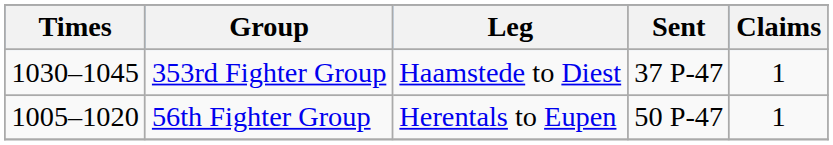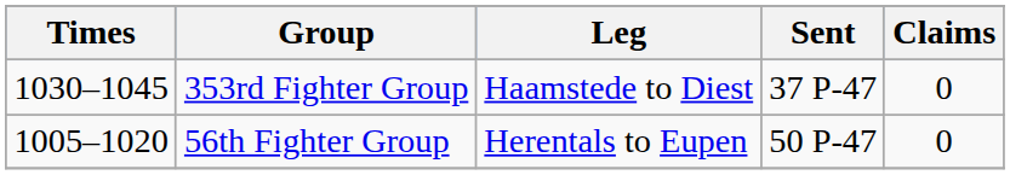353rd Fighter Group | Claims: 1 -> 0
56th Fighter Group | Claims: 1 -> 0
